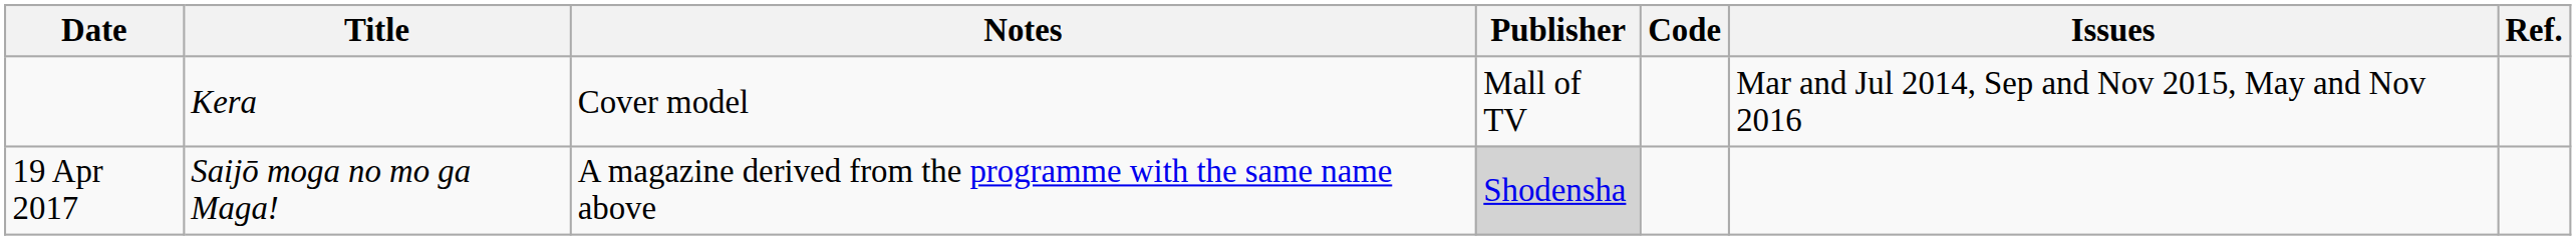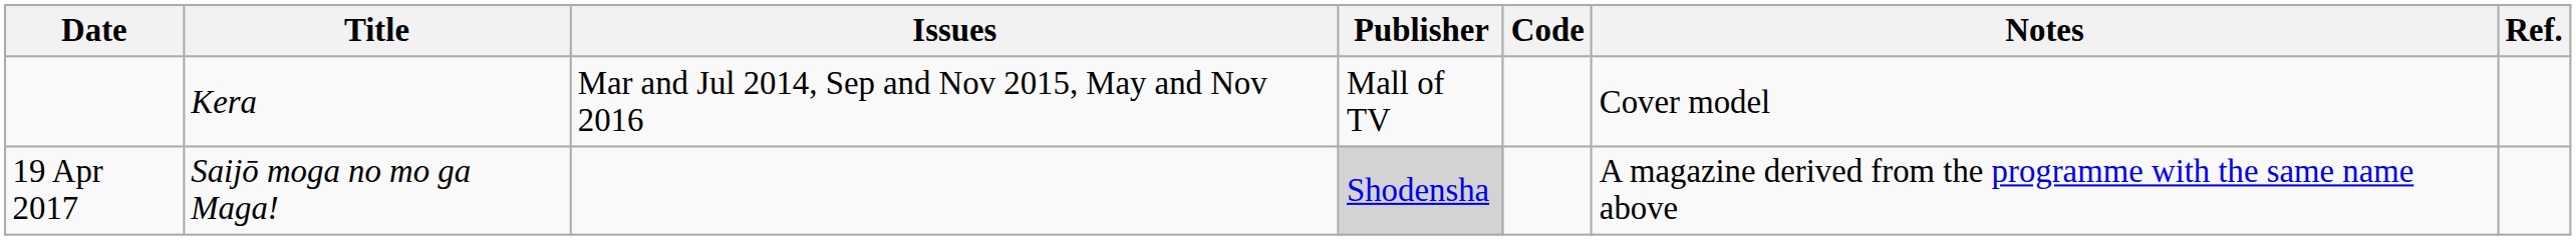columns swapped: Issues <-> Notes
